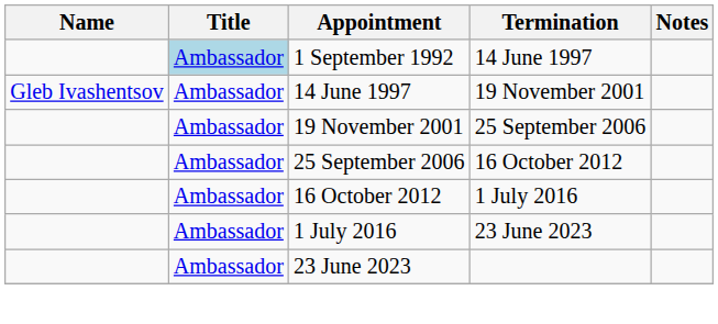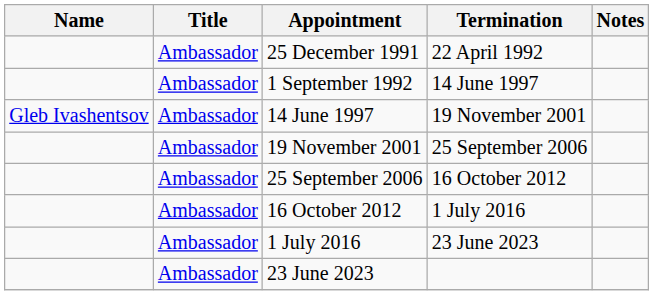+ row: Ambassador | 25 December 1991 | 22 April 1992
1 September 1992 | Title: lightblue background -> no background
